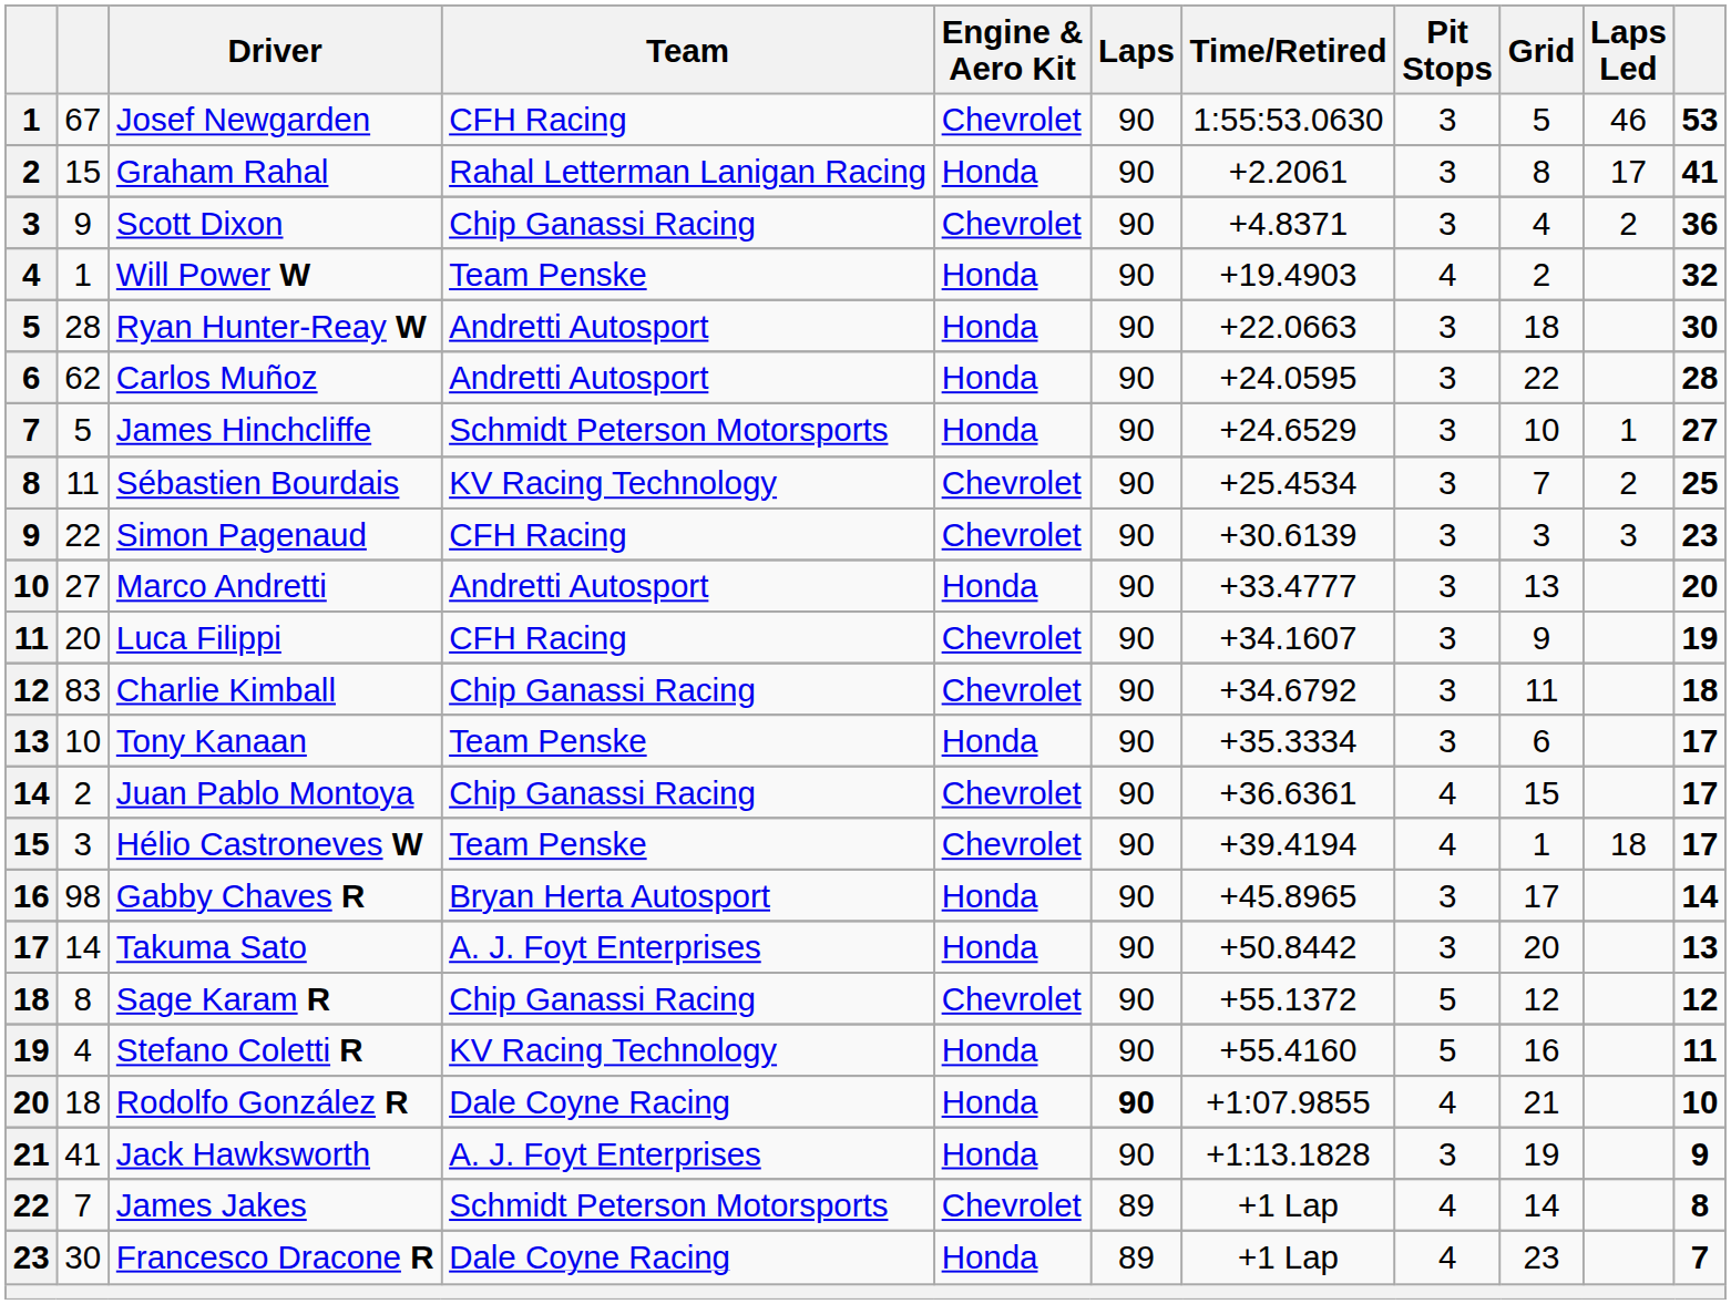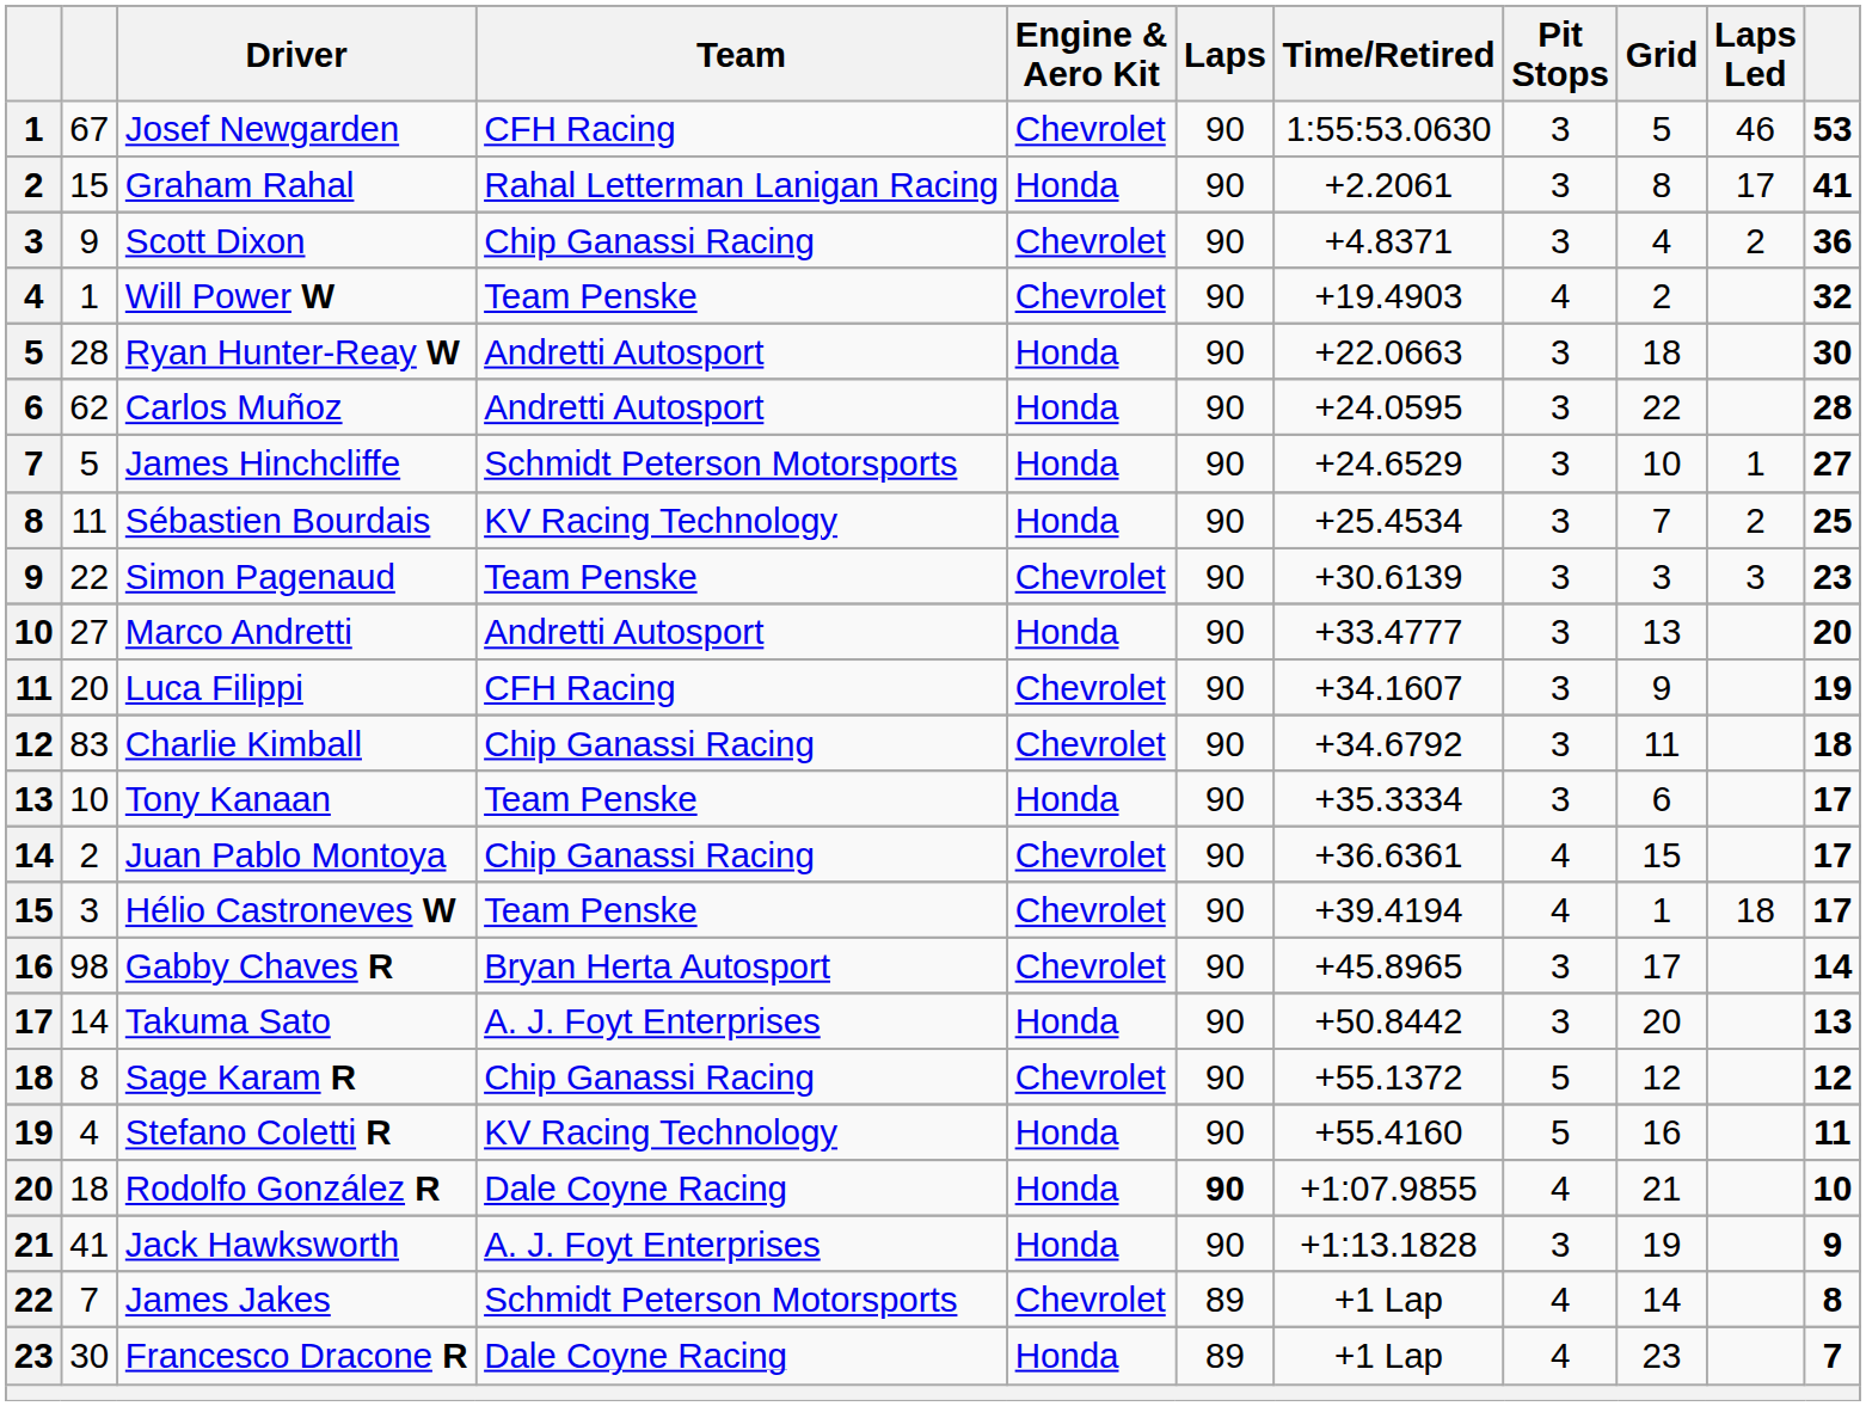Will Power W | Engine & Aero Kit: Honda -> Chevrolet
Sébastien Bourdais | Engine & Aero Kit: Chevrolet -> Honda
Simon Pagenaud | Team: CFH Racing -> Team Penske
Gabby Chaves R | Engine & Aero Kit: Honda -> Chevrolet
